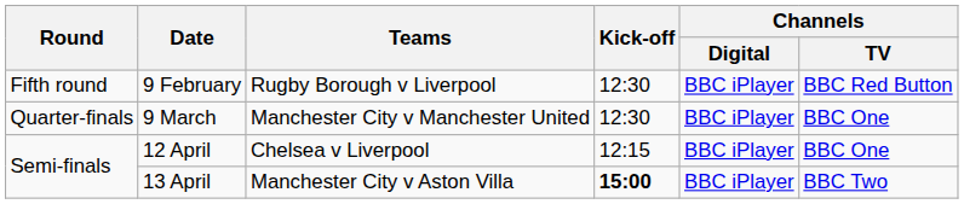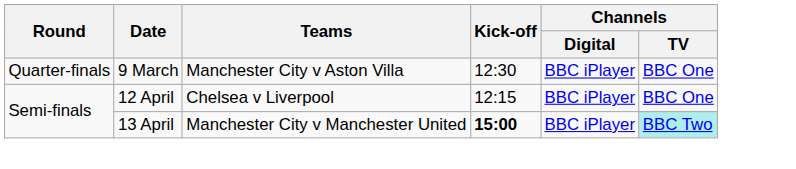- row: Fifth round | 9 February | Rugby Borough v Liverpool | 12:30 | BBC iPlayer | BBC Red Button
9 March | Teams: Manchester City v Manchester United -> Manchester City v Aston Villa
13 April | Teams: Manchester City v Aston Villa -> Manchester City v Manchester United
13 April | Channels / TV: no background -> paleturquoise background
